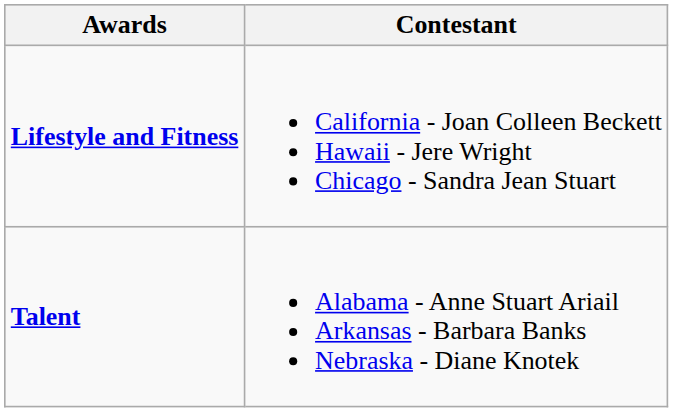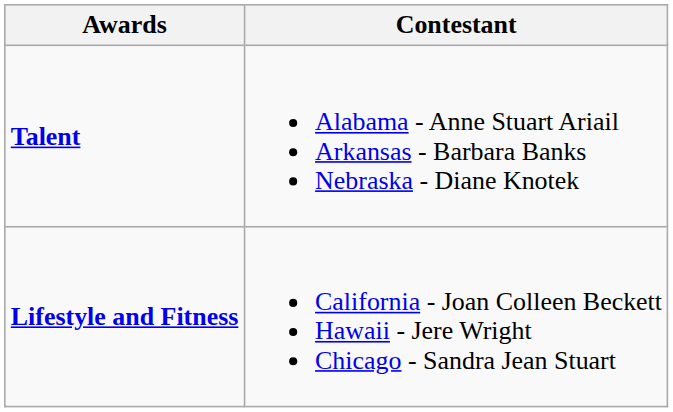rows swapped: Lifestyle and Fitness <-> Talent
